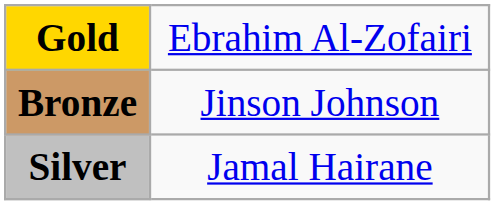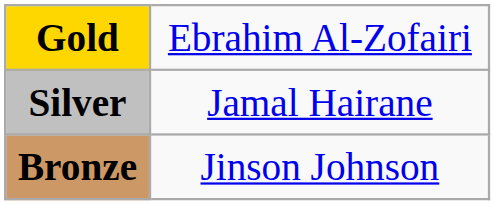rows swapped: Silver <-> Bronze
